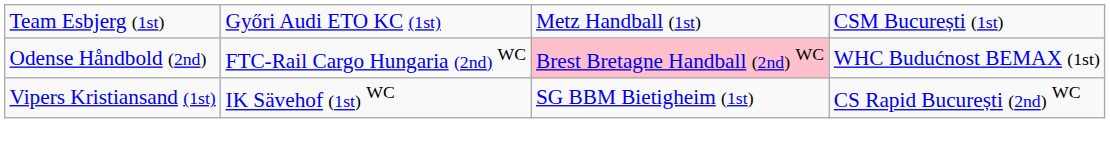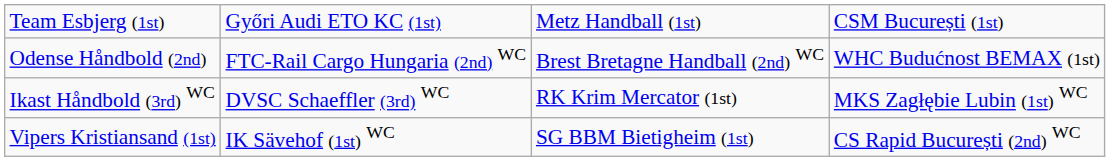Odense Håndbold (2nd) | column 3: pink background -> no background
+ row: Ikast Håndbold (3rd) WC | DVSC Schaeffler (3rd) WC | RK Krim Mercator (1st) | MKS Zagłębie Lubin (1st) WC
